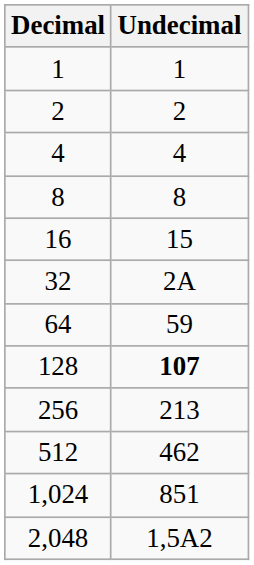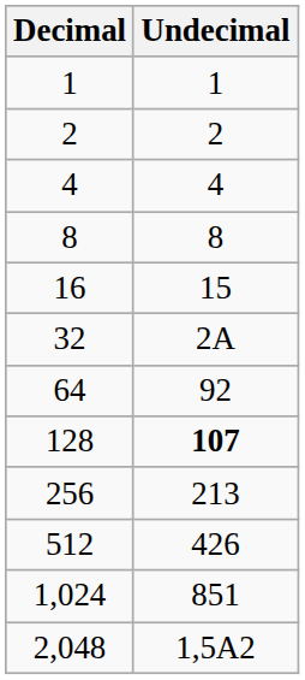64 | Undecimal: 59 -> 92
512 | Undecimal: 462 -> 426
